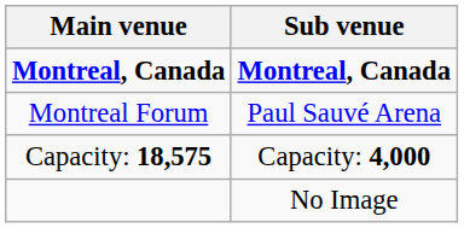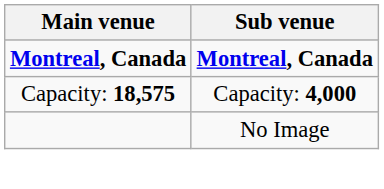- row: Montreal Forum | Paul Sauvé Arena
